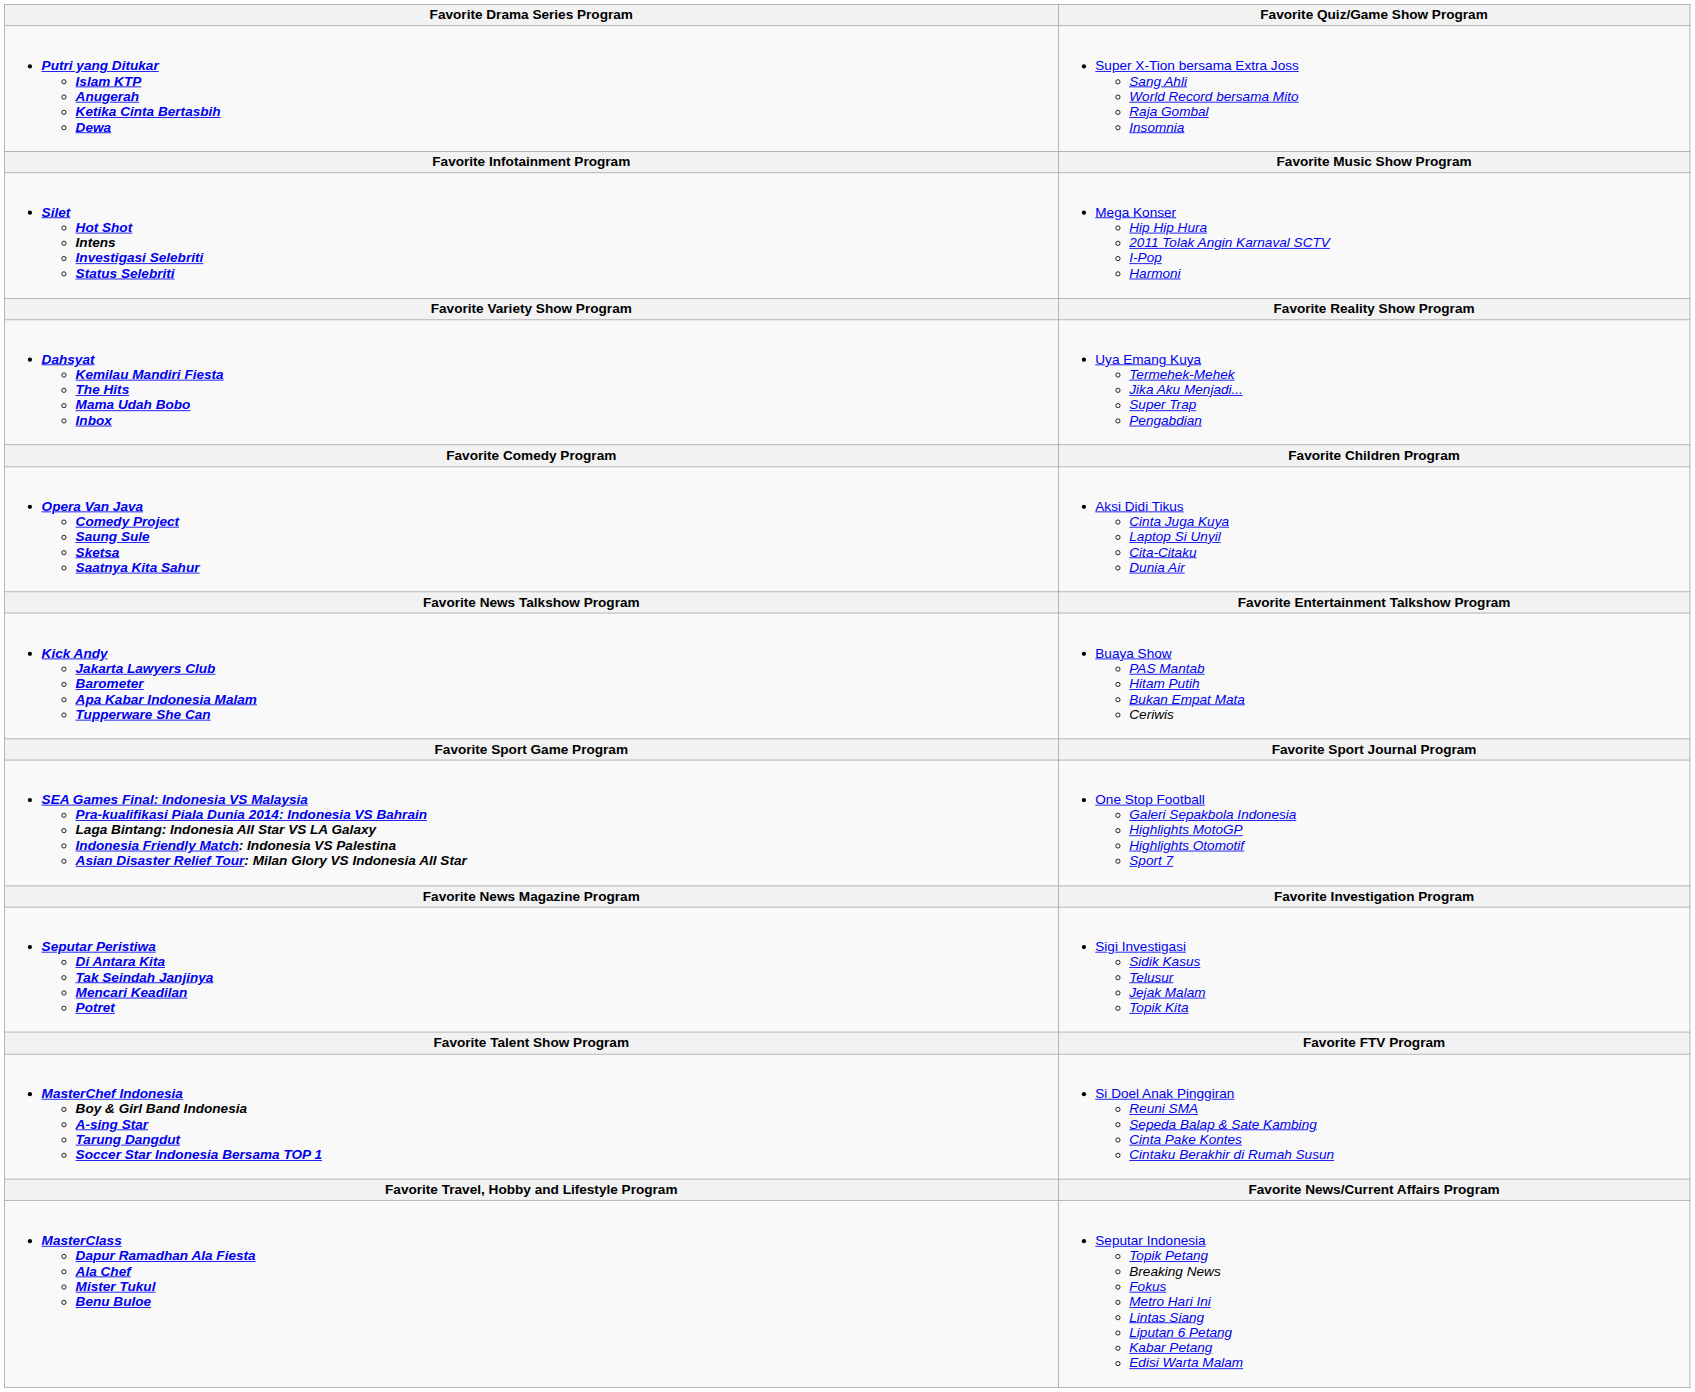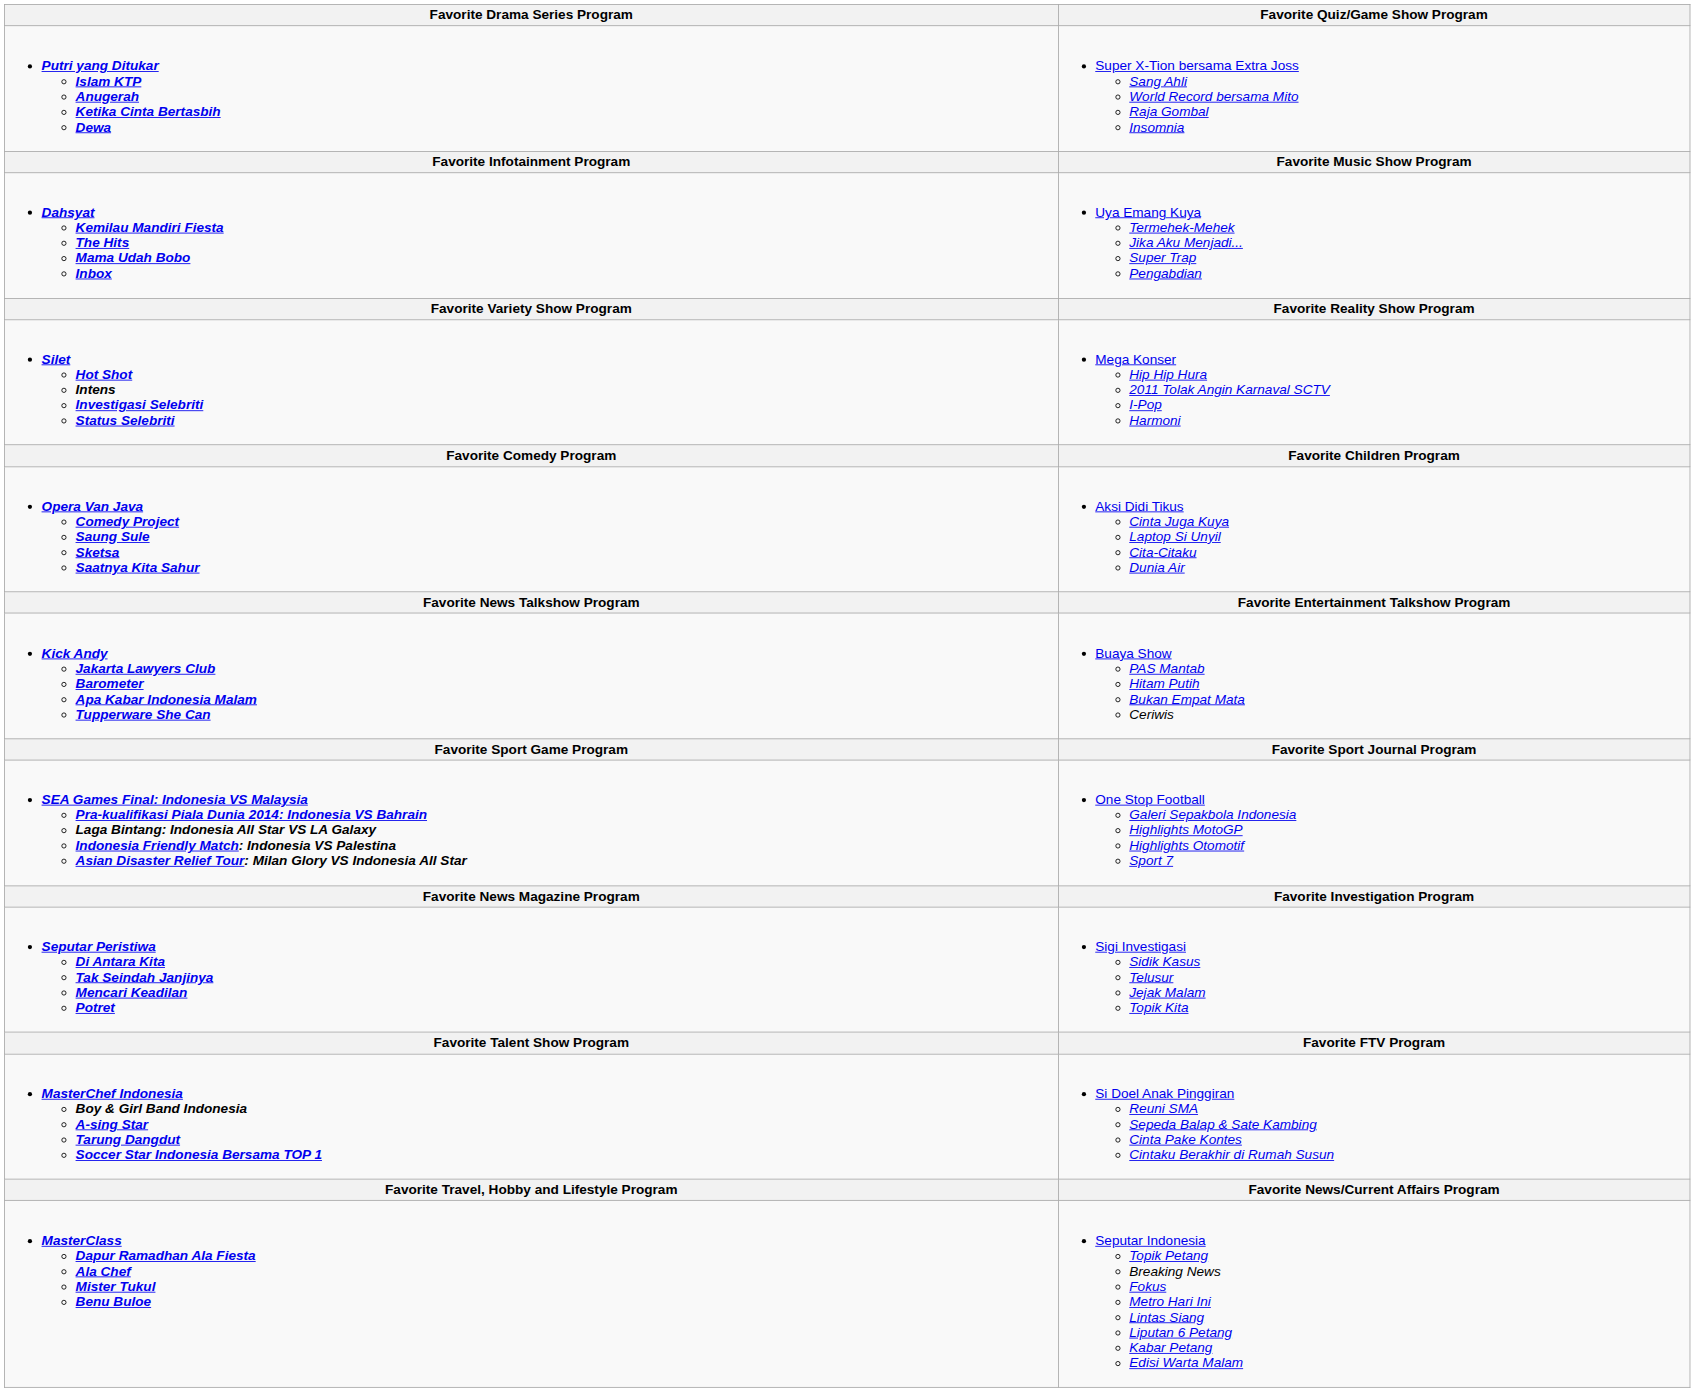rows swapped: Silet Hot Shot Intens Investigasi Selebriti Status Selebriti <-> Dahsyat Kemilau Mandiri Fiesta The Hits Mama Udah Bobo Inbox
